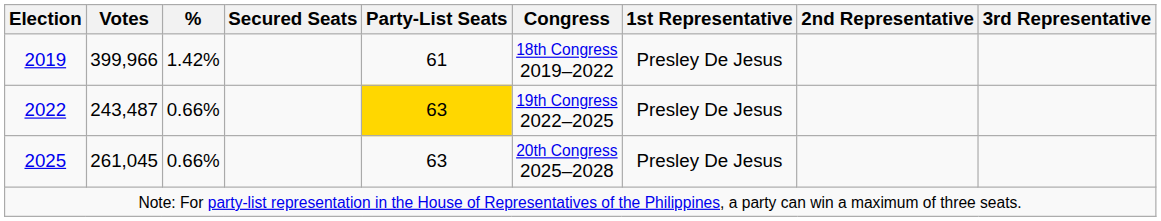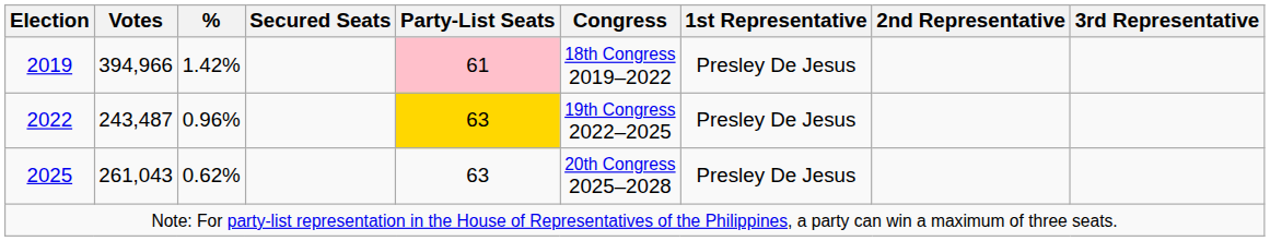2019 | Votes: 399,966 -> 394,966
2019 | Party-List Seats: no background -> pink background
2022 | %: 0.66% -> 0.96%
2025 | Votes: 261,045 -> 261,043
2025 | %: 0.66% -> 0.62%
